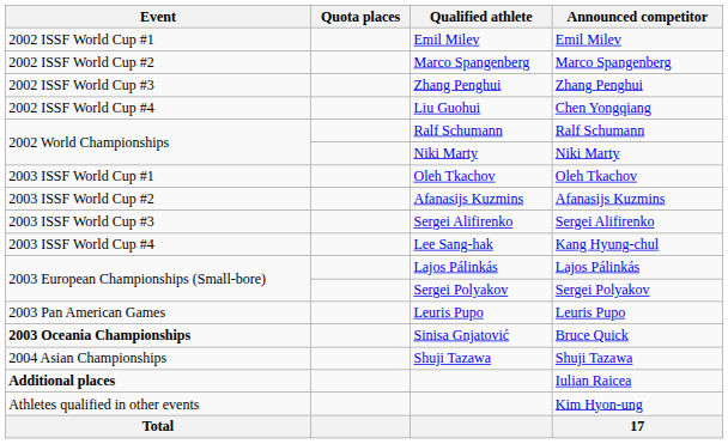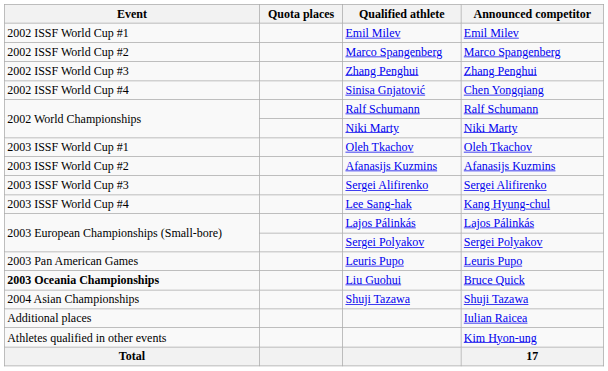Chen Yongqiang | Qualified athlete: Liu Guohui -> Sinisa Gnjatović
Bruce Quick | Qualified athlete: Sinisa Gnjatović -> Liu Guohui
Iulian Raicea | Event: bold -> normal
